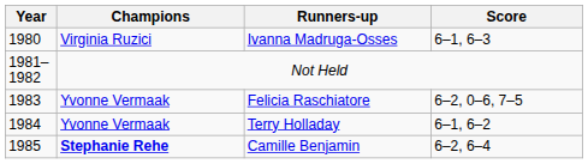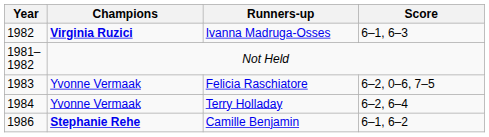Ivanna Madruga-Osses | Year: 1980 -> 1982
Ivanna Madruga-Osses | Champions: normal -> bold
Terry Holladay | Score: 6–1, 6–2 -> 6–2, 6–4
Camille Benjamin | Year: 1985 -> 1986
Camille Benjamin | Score: 6–2, 6–4 -> 6–1, 6–2
